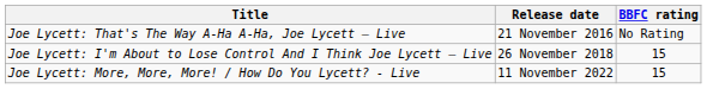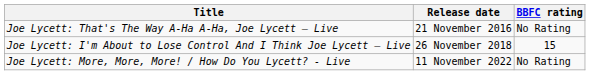Joe Lycett: More, More, More! / How Do You Lycett? - Live | BBFC rating: 15 -> No Rating
